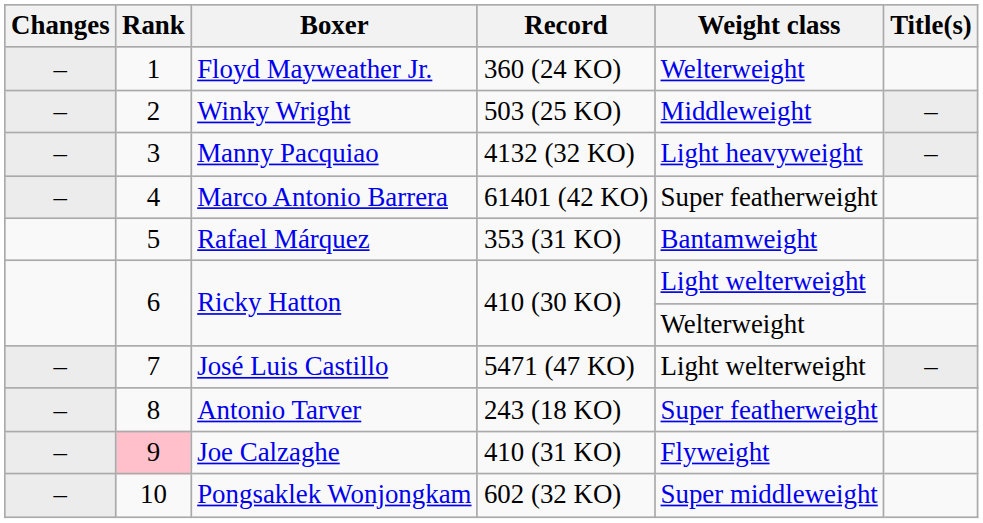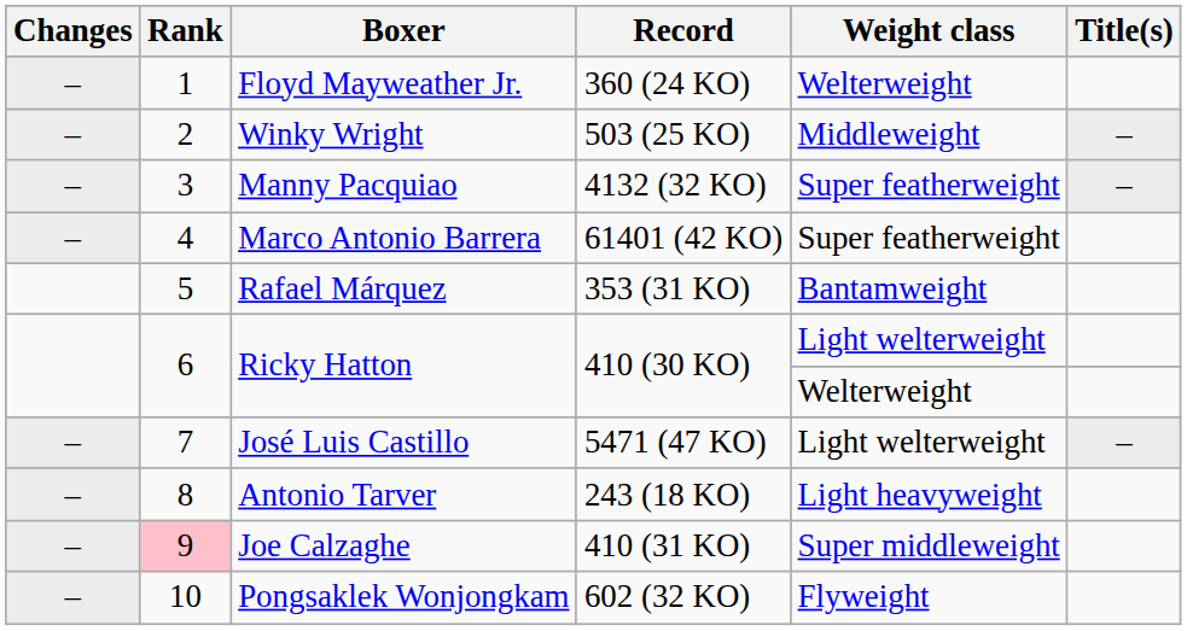Manny Pacquiao | Weight class: Light heavyweight -> Super featherweight
Antonio Tarver | Weight class: Super featherweight -> Light heavyweight
Joe Calzaghe | Weight class: Flyweight -> Super middleweight
Pongsaklek Wonjongkam | Weight class: Super middleweight -> Flyweight
